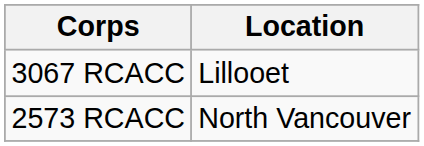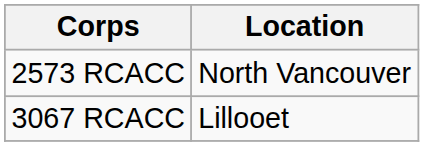rows swapped: 2573 RCACC <-> 3067 RCACC
